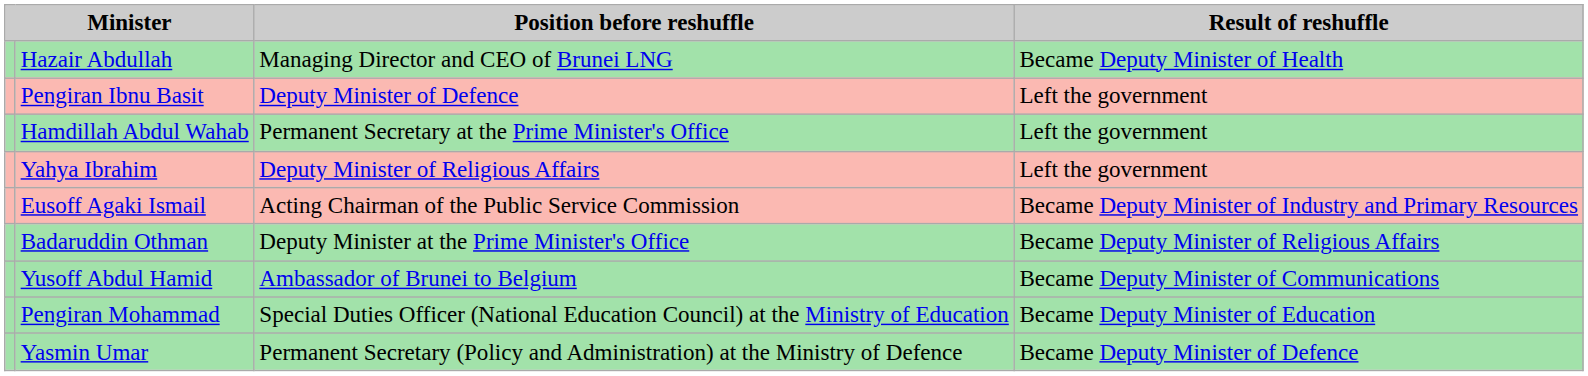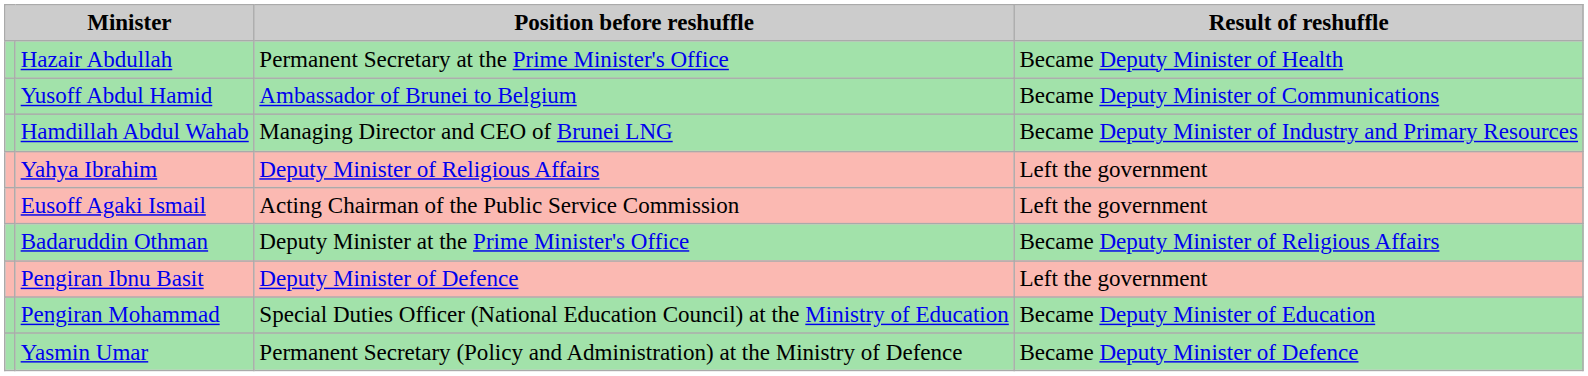Hazair Abdullah | Position before reshuffle: Managing Director and CEO of Brunei LNG -> Permanent Secretary at the Prime Minister's Office
rows swapped: Yusoff Abdul Hamid <-> Pengiran Ibnu Basit
Hamdillah Abdul Wahab | Position before reshuffle: Permanent Secretary at the Prime Minister's Office -> Managing Director and CEO of Brunei LNG
Hamdillah Abdul Wahab | Result of reshuffle: Left the government -> Became Deputy Minister of Industry and Primary Resources
Eusoff Agaki Ismail | Result of reshuffle: Became Deputy Minister of Industry and Primary Resources -> Left the government
